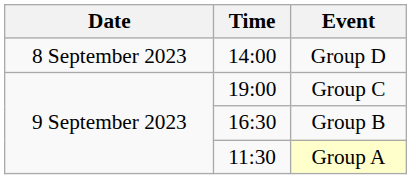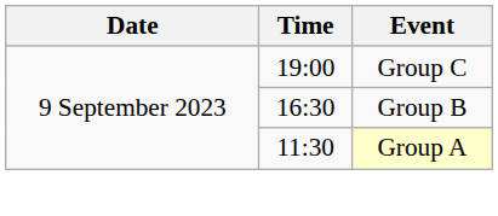- row: 8 September 2023 | 14:00 | Group D
